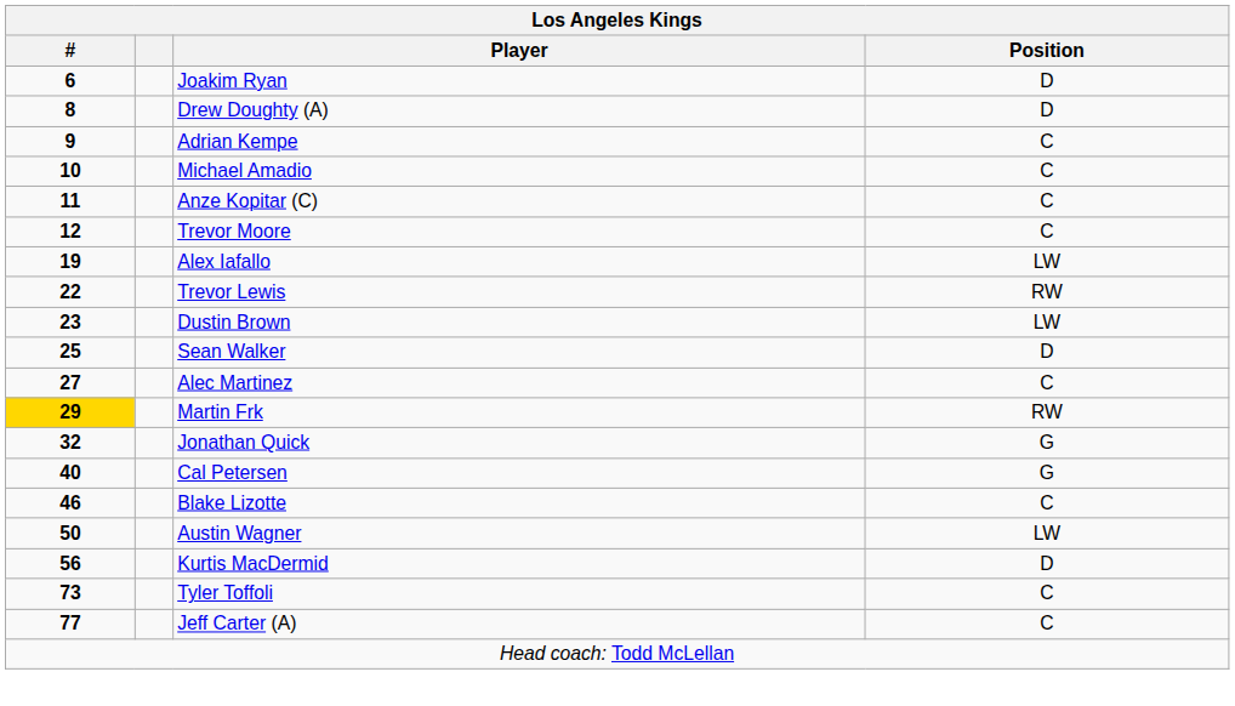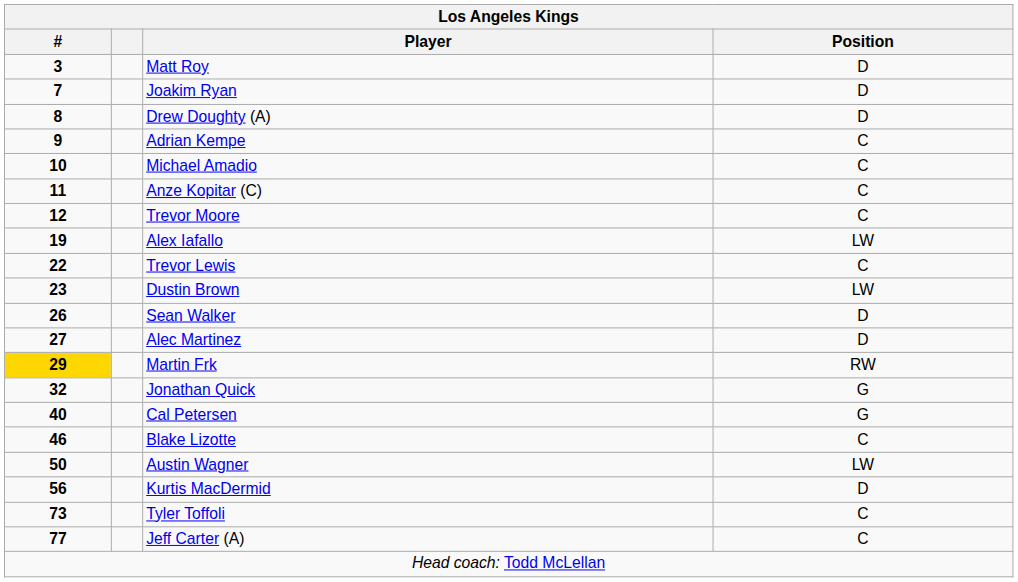+ row: 3 | Matt Roy | D
Joakim Ryan | #: 6 -> 7
Trevor Lewis | Position: RW -> C
Sean Walker | #: 25 -> 26
Alec Martinez | Position: C -> D
